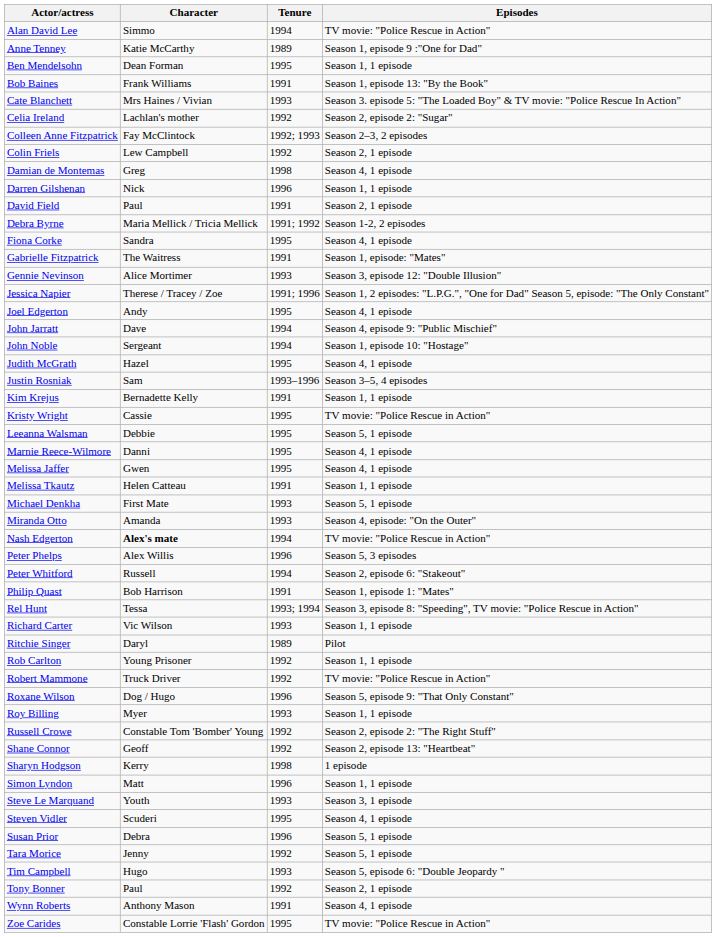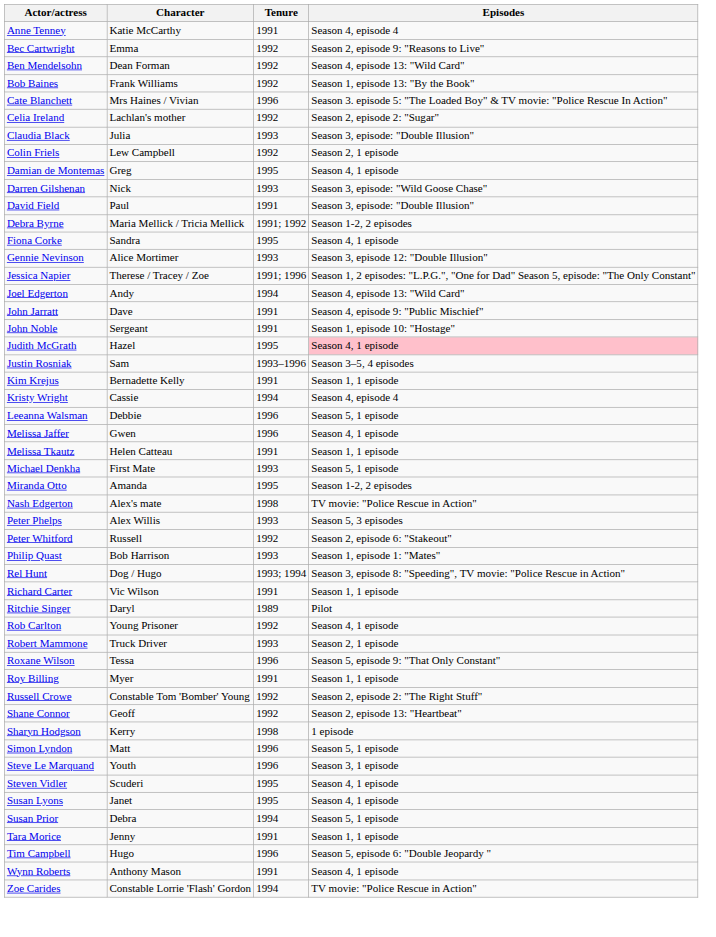- row: Alan David Lee | Simmo | 1994 | TV movie: "Police Rescue in Action"
Anne Tenney | Tenure: 1989 -> 1991
Anne Tenney | Episodes: Season 1, episode 9 :"One for Dad" -> Season 4, episode 4
+ row: Bec Cartwright | Emma | 1992 | Season 2, episode 9: "Reasons to Live"
Ben Mendelsohn | Tenure: 1995 -> 1992
Ben Mendelsohn | Episodes: Season 1, 1 episode -> Season 4, episode 13: "Wild Card"
Bob Baines | Tenure: 1991 -> 1992
Cate Blanchett | Tenure: 1993 -> 1996
+ row: Claudia Black | Julia | 1993 | Season 3, episode: "Double Illusion"
- row: Colleen Anne Fitzpatrick | Fay McClintock | 1992; 1993 | Season 2–3, 2 episodes
Damian de Montemas | Tenure: 1998 -> 1995
Darren Gilshenan | Tenure: 1996 -> 1993
Darren Gilshenan | Episodes: Season 1, 1 episode -> Season 3, episode: "Wild Goose Chase"
David Field | Episodes: Season 2, 1 episode -> Season 3, episode: "Double Illusion"
- row: Gabrielle Fitzpatrick | The Waitress | 1991 | Season 1, episode: "Mates"
Joel Edgerton | Tenure: 1995 -> 1994
Joel Edgerton | Episodes: Season 4, 1 episode -> Season 4, episode 13: "Wild Card"
John Jarratt | Tenure: 1994 -> 1991
John Noble | Tenure: 1994 -> 1991
Judith McGrath | Episodes: no background -> pink background
Kristy Wright | Tenure: 1995 -> 1994
Kristy Wright | Episodes: TV movie: "Police Rescue in Action" -> Season 4, episode 4
Leeanna Walsman | Tenure: 1995 -> 1996
- row: Marnie Reece-Wilmore | Danni | 1995 | Season 4, 1 episode
Melissa Jaffer | Tenure: 1995 -> 1996
Miranda Otto | Tenure: 1993 -> 1995
Miranda Otto | Episodes: Season 4, episode: "On the Outer" -> Season 1-2, 2 episodes
Nash Edgerton | Character: bold -> normal
Nash Edgerton | Tenure: 1994 -> 1998
Peter Phelps | Tenure: 1996 -> 1993
Peter Whitford | Tenure: 1994 -> 1992
Philip Quast | Tenure: 1991 -> 1993
Rel Hunt | Character: Tessa -> Dog / Hugo
Richard Carter | Tenure: 1993 -> 1991
Rob Carlton | Episodes: Season 1, 1 episode -> Season 4, 1 episode
Robert Mammone | Tenure: 1992 -> 1993
Robert Mammone | Episodes: TV movie: "Police Rescue in Action" -> Season 2, 1 episode
Roxane Wilson | Character: Dog / Hugo -> Tessa
Roy Billing | Tenure: 1993 -> 1991
Simon Lyndon | Episodes: Season 1, 1 episode -> Season 5, 1 episode
Steve Le Marquand | Tenure: 1993 -> 1996
+ row: Susan Lyons | Janet | 1995 | Season 4, 1 episode
Susan Prior | Tenure: 1996 -> 1994
Tara Morice | Tenure: 1992 -> 1991
Tara Morice | Episodes: Season 5, 1 episode -> Season 1, 1 episode
Tim Campbell | Tenure: 1993 -> 1996
- row: Tony Bonner | Paul | 1992 | Season 2, 1 episode
Zoe Carides | Tenure: 1995 -> 1994
